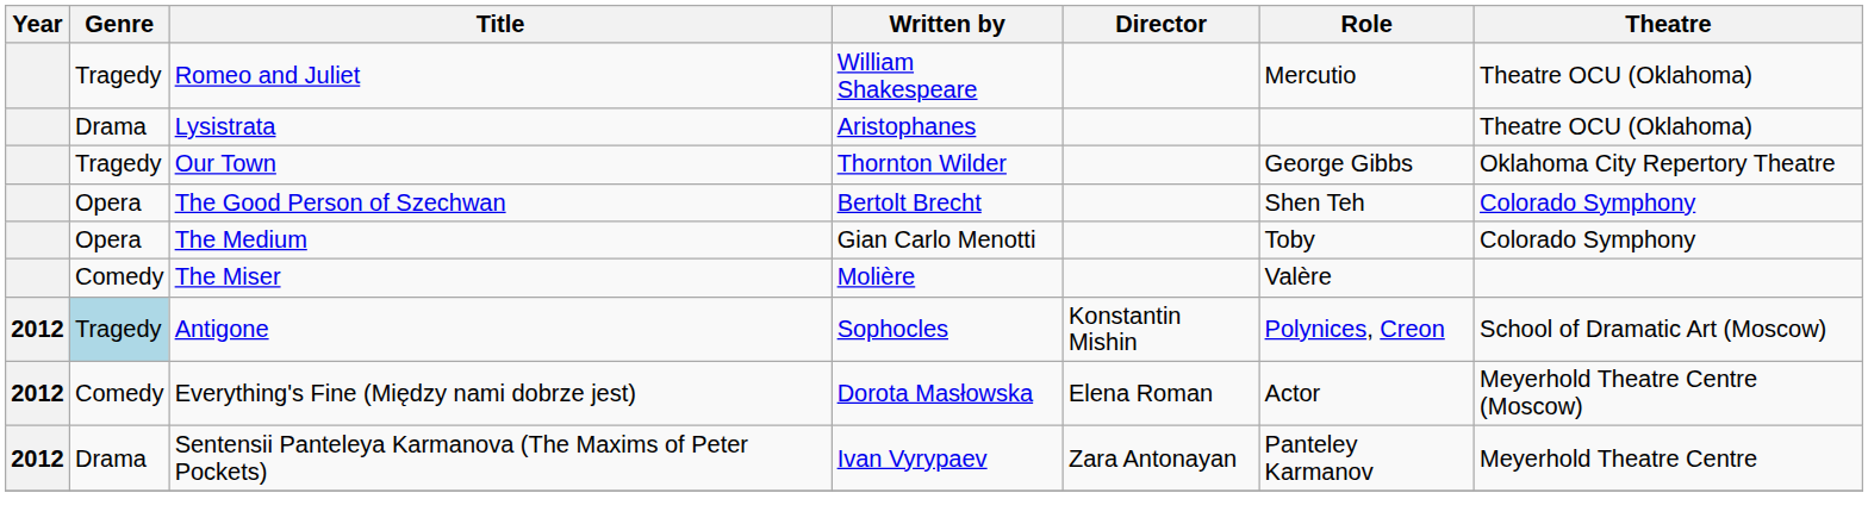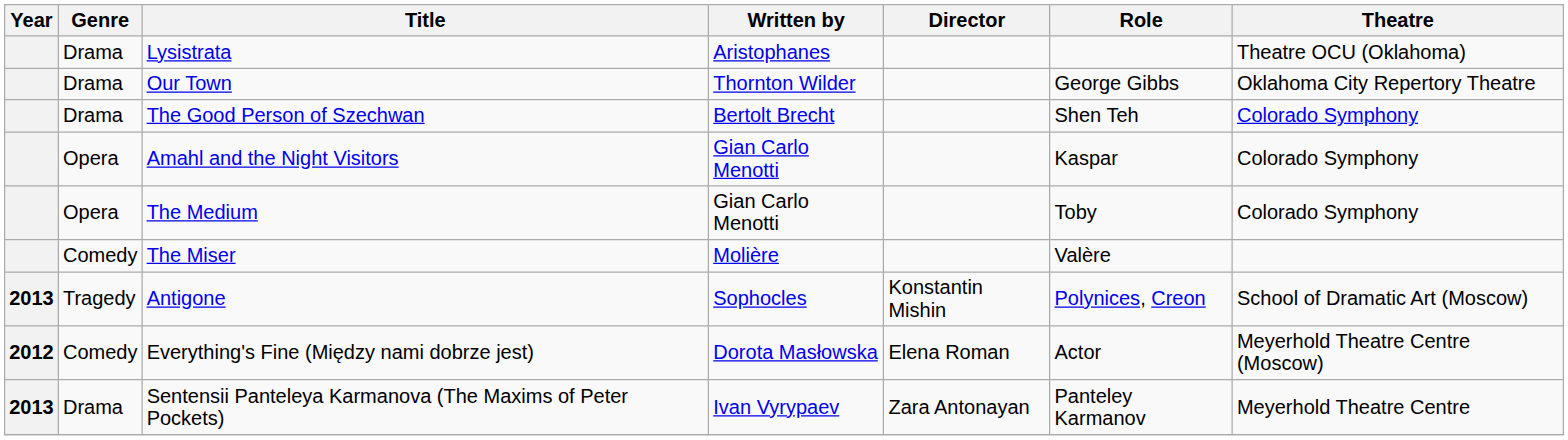- row: Tragedy | Romeo and Juliet | William Shakespeare | Mercutio | Theatre OCU (Oklahoma)
Our Town | Genre: Tragedy -> Drama
The Good Person of Szechwan | Genre: Opera -> Drama
+ row: Opera | Amahl and the Night Visitors | Gian Carlo Menotti | Kaspar | Colorado Symphony
Antigone | Year: 2012 -> 2013
Antigone | Genre: lightblue background -> no background
Sentensii Panteleya Karmanova (The Maxims of Peter Pockets) | Year: 2012 -> 2013
